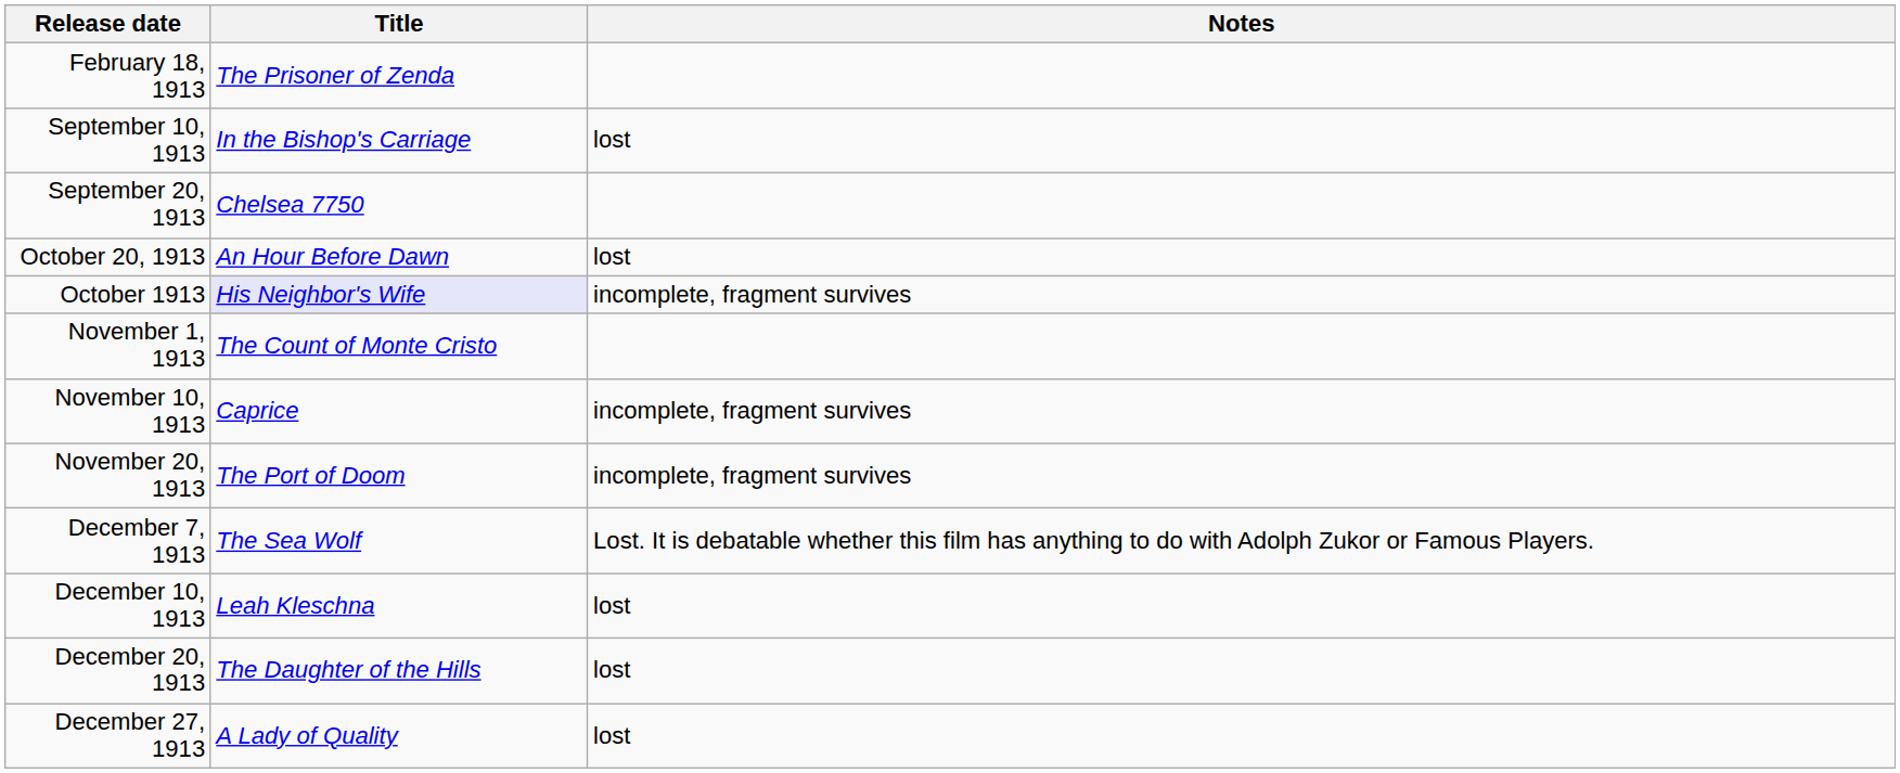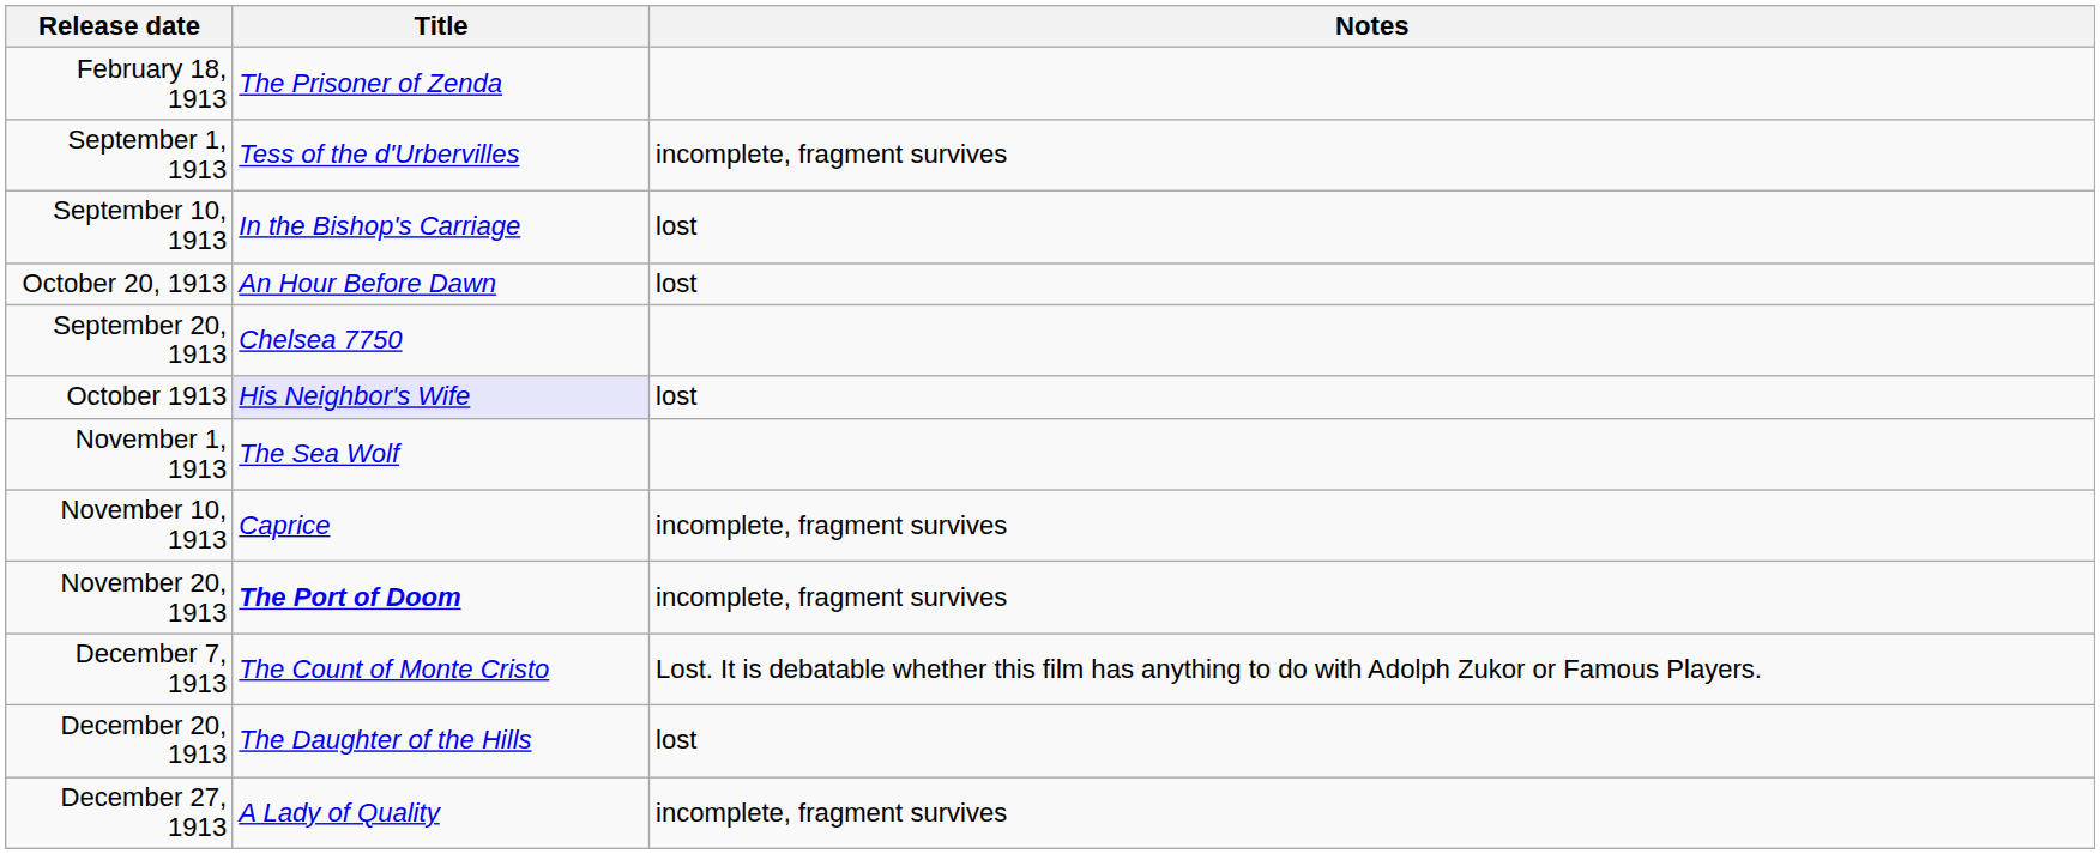+ row: September 1, 1913 | Tess of the d'Urbervilles | incomplete, fragment survives
rows swapped: September 20, 1913 <-> October 20, 1913
October 1913 | Notes: incomplete, fragment survives -> lost
November 1, 1913 | Title: The Count of Monte Cristo -> The Sea Wolf
November 20, 1913 | Title: normal -> bold
December 7, 1913 | Title: The Sea Wolf -> The Count of Monte Cristo
- row: December 10, 1913 | Leah Kleschna | lost
December 27, 1913 | Notes: lost -> incomplete, fragment survives
